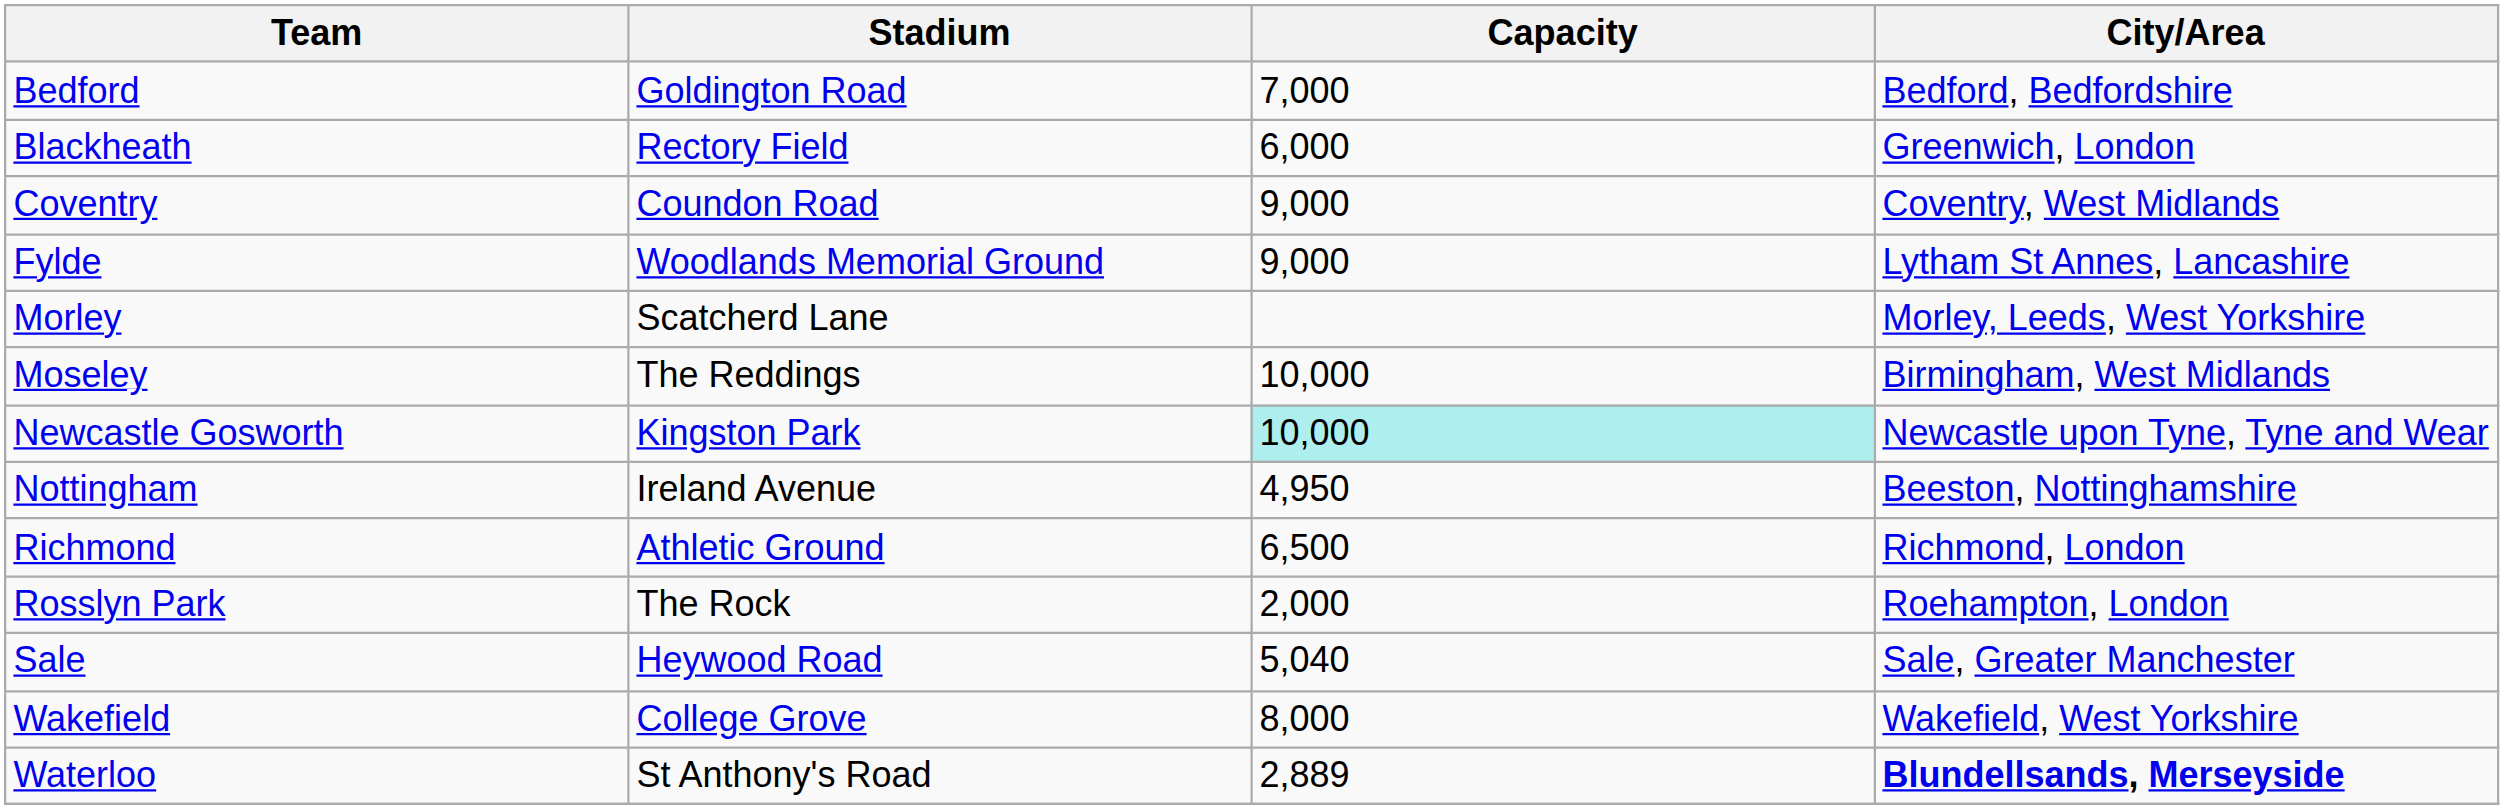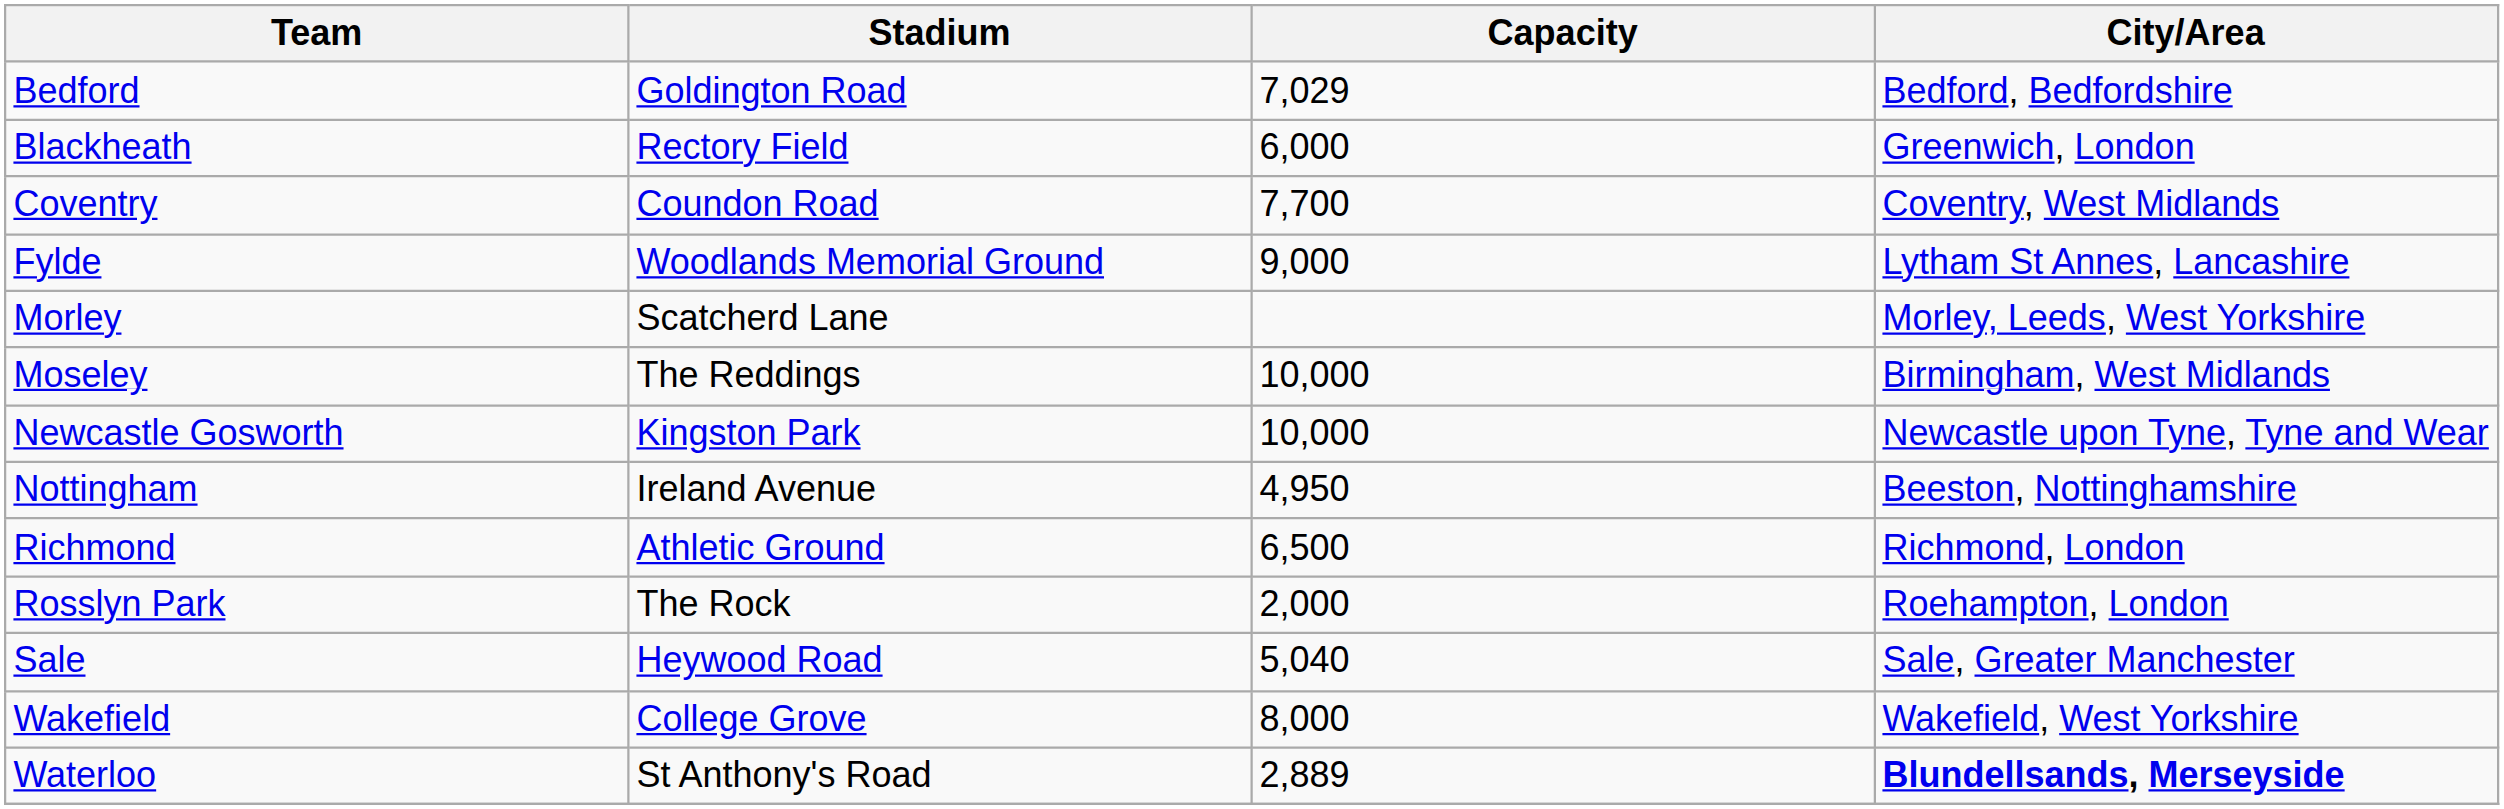Bedford | Capacity: 7,000 -> 7,029
Coventry | Capacity: 9,000 -> 7,700
Newcastle Gosworth | Capacity: paleturquoise background -> no background
